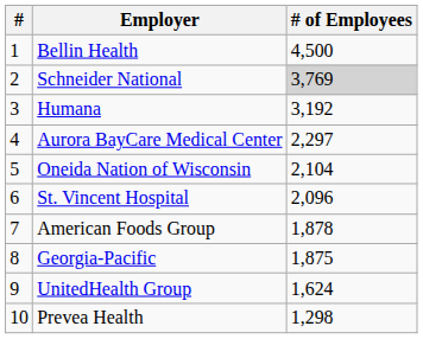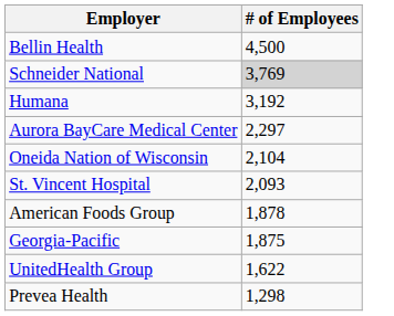- column: # | 1 | 2 | 3 | 4 | 5 | 6 | 7 | 8 | 9 | 10
St. Vincent Hospital | # of Employees: 2,096 -> 2,093
UnitedHealth Group | # of Employees: 1,624 -> 1,622
